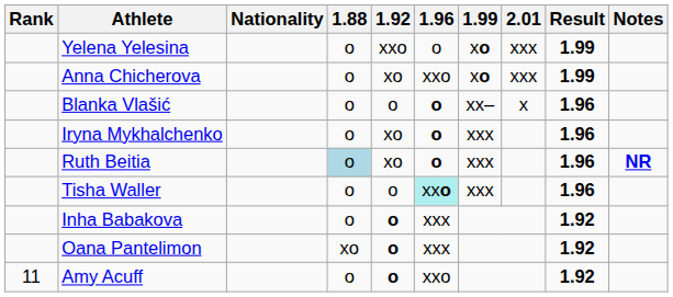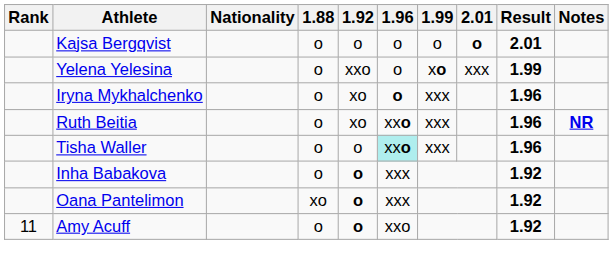+ row: Kajsa Bergqvist | o | o | o | o | o | 2.01
- row: Anna Chicherova | o | xo | xxo | xo | xxx | 1.99
- row: Blanka Vlašić | o | o | o | xx– | x | 1.96
Ruth Beitia | 1.88: lightblue background -> no background
Ruth Beitia | 1.96: o -> xxo
